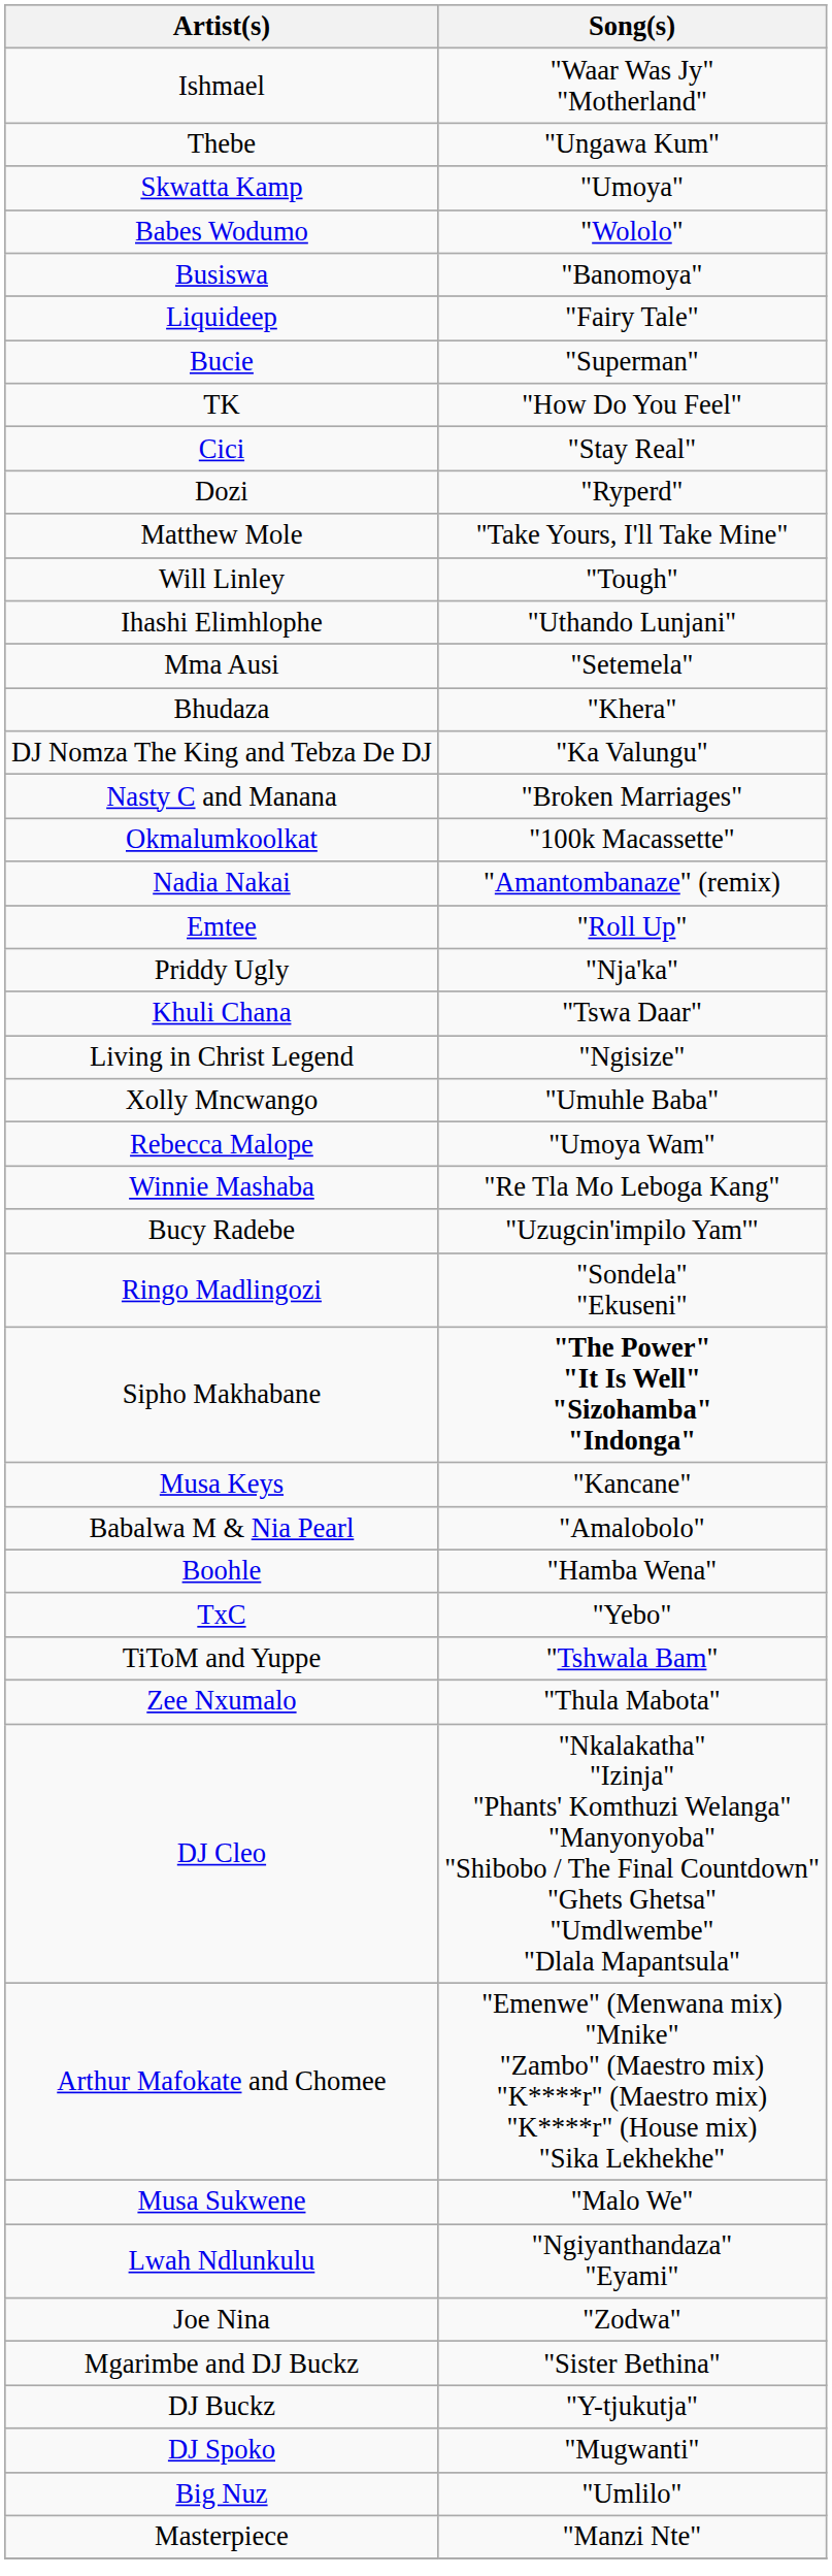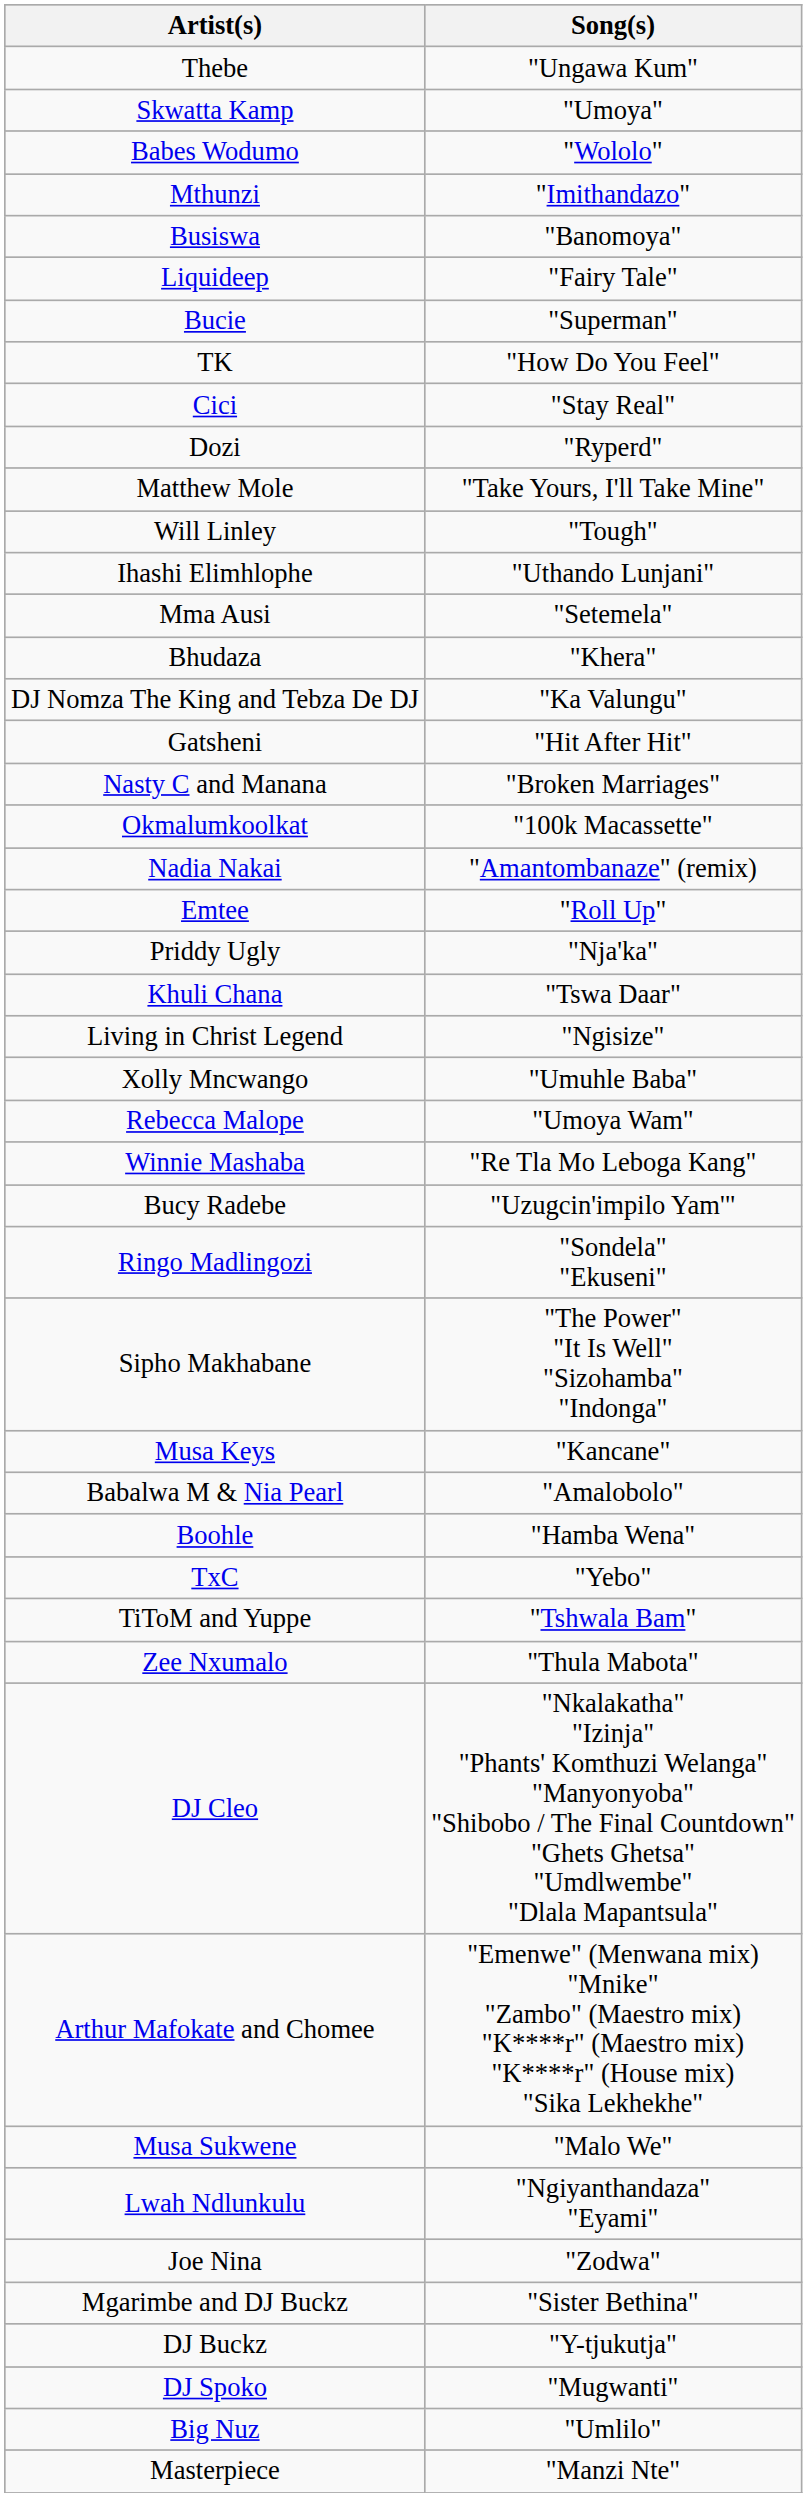- row: Ishmael | "Waar Was Jy" "Motherland"
+ row: Mthunzi | "Imithandazo"
+ row: Gatsheni | "Hit After Hit"
Sipho Makhabane | Song(s): bold -> normal
